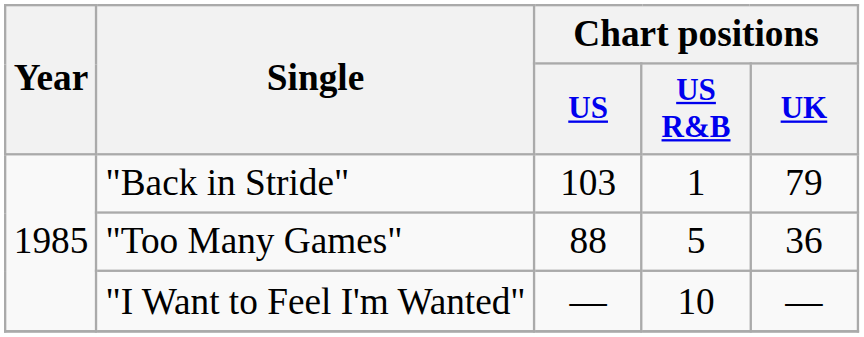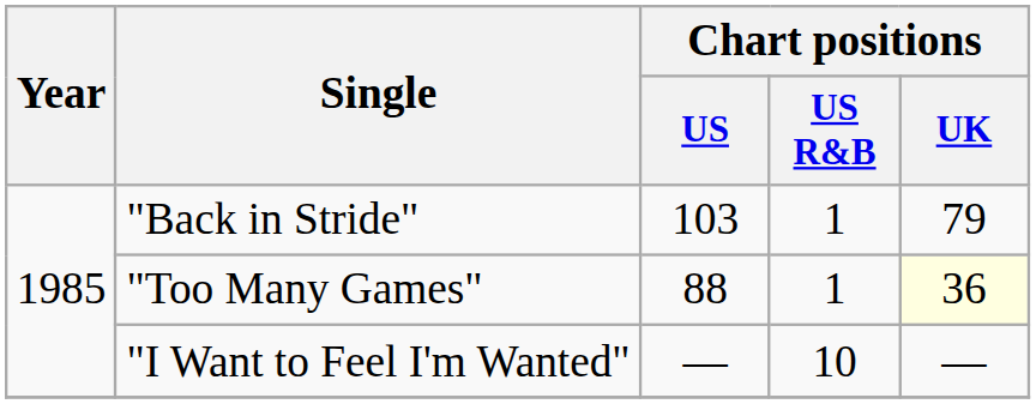"Too Many Games" | Chart positions / US R&B: 5 -> 1
"Too Many Games" | Chart positions / UK: no background -> lightyellow background
